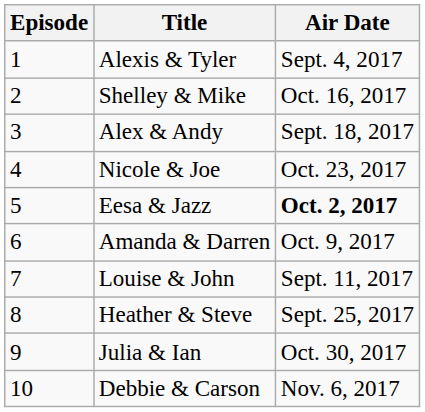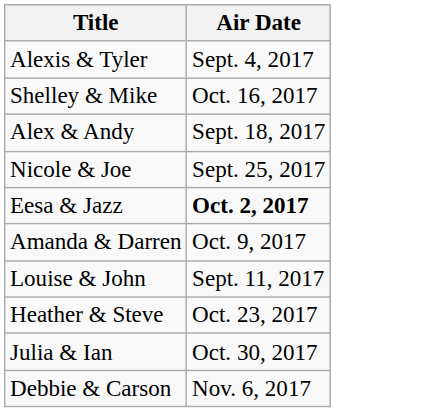- column: Episode | 1 | 2 | 3 | 4 | 5 | 6 | 7 | 8 | 9 | 10
Nicole & Joe | Air Date: Oct. 23, 2017 -> Sept. 25, 2017
Heather & Steve | Air Date: Sept. 25, 2017 -> Oct. 23, 2017
